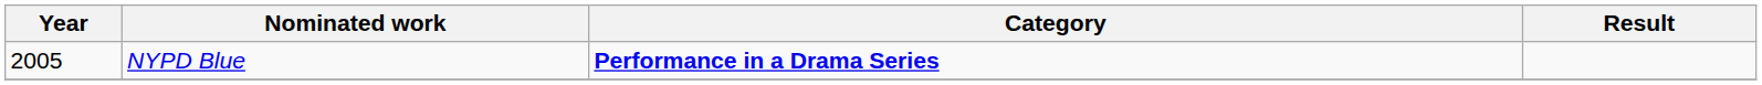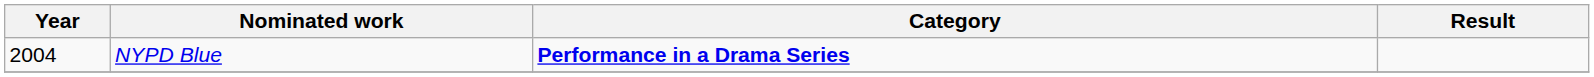NYPD Blue | Year: 2005 -> 2004
